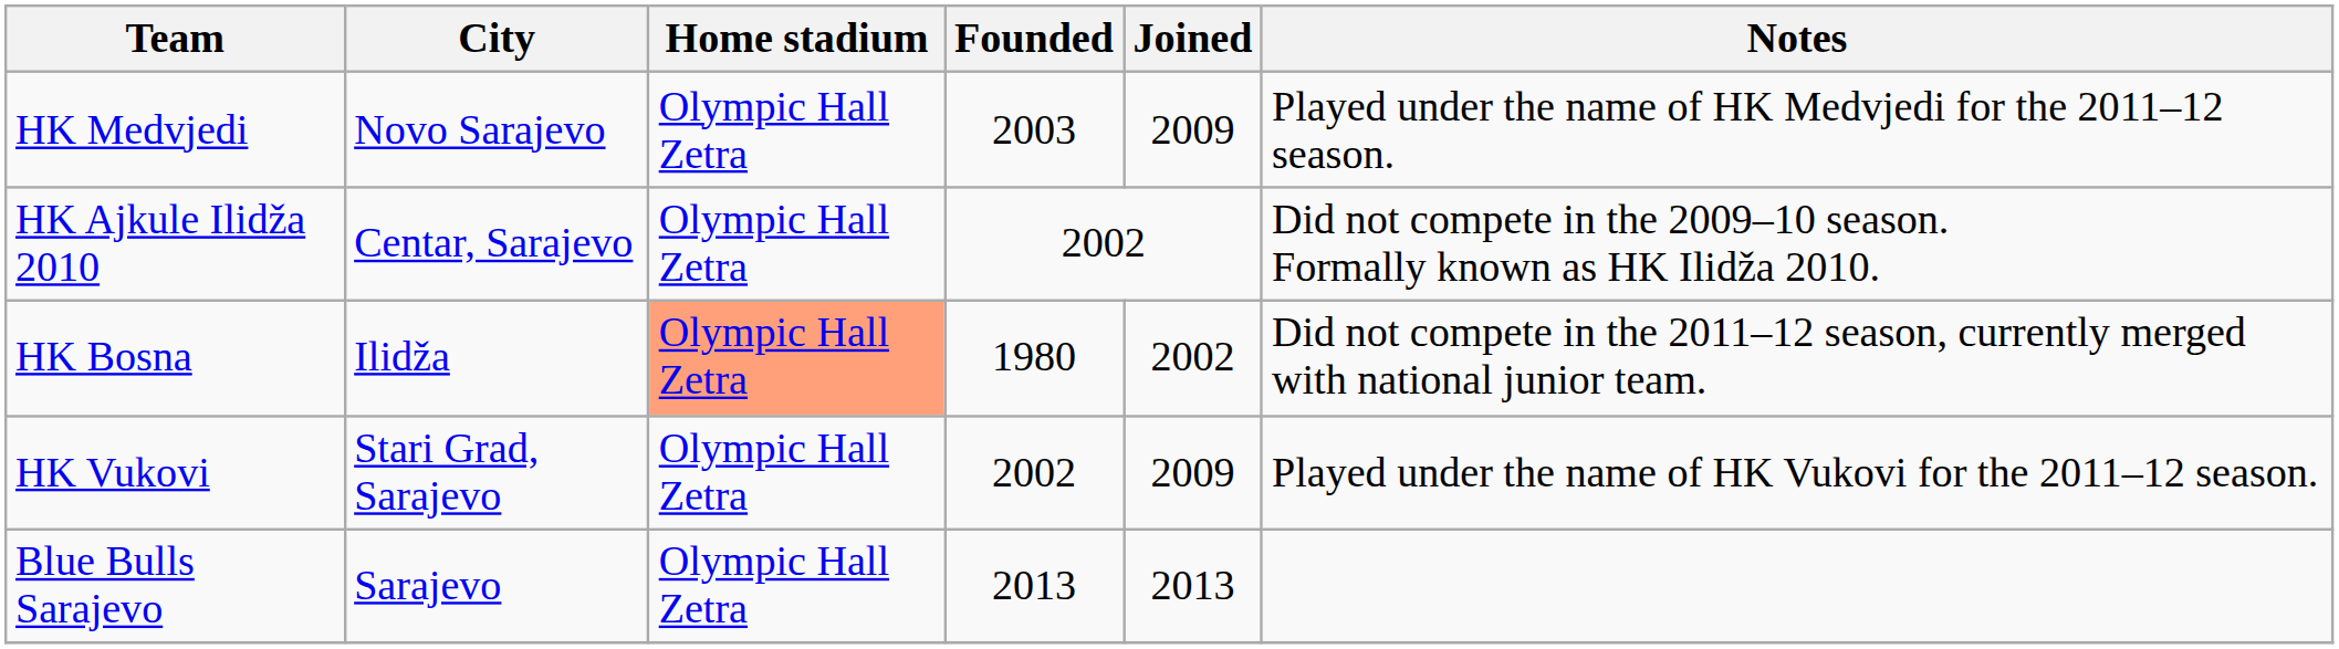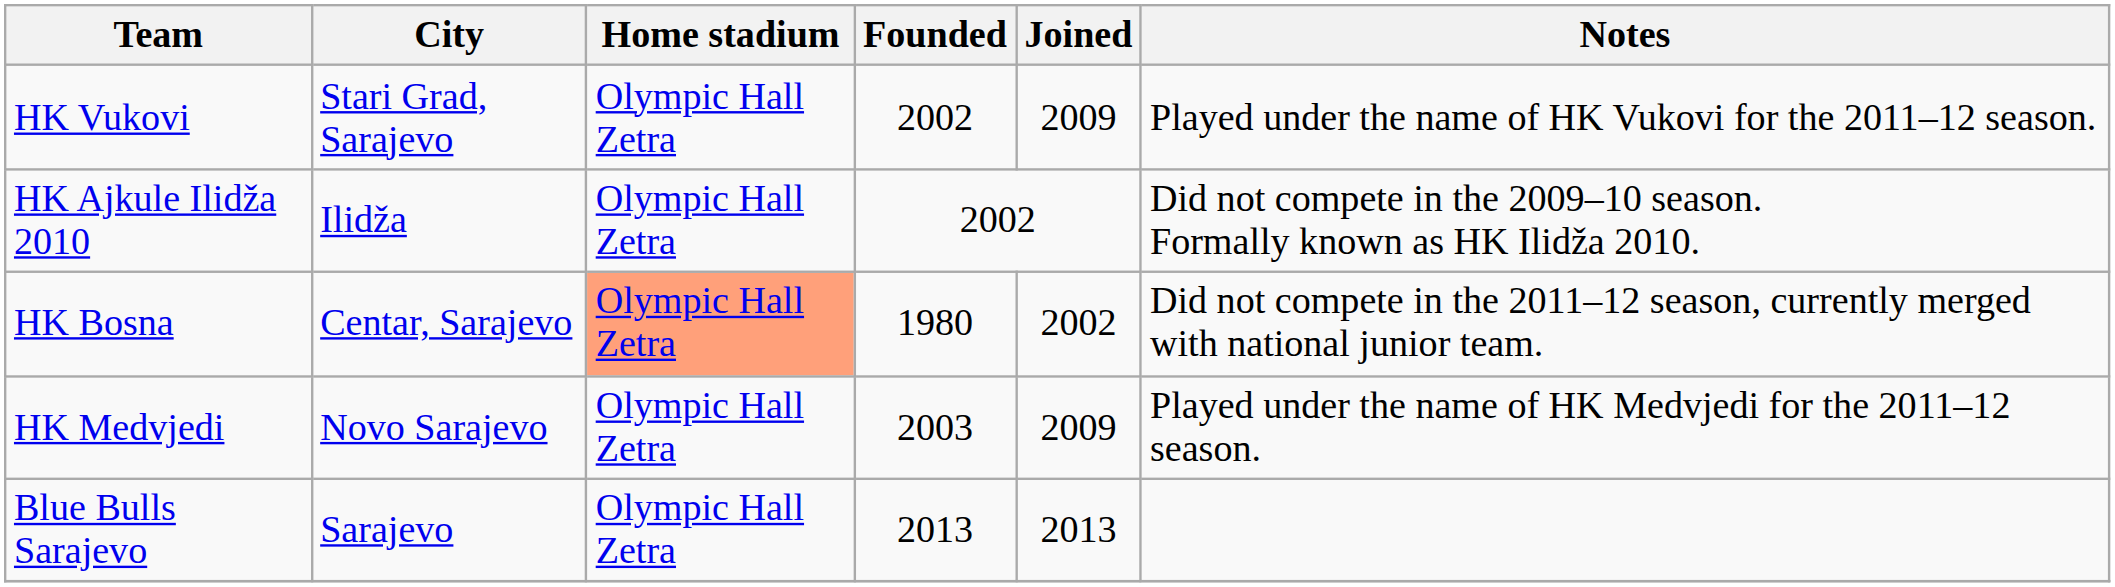rows swapped: HK Medvjedi <-> HK Vukovi
HK Ajkule Ilidža 2010 | City: Centar, Sarajevo -> Ilidža
HK Bosna | City: Ilidža -> Centar, Sarajevo
